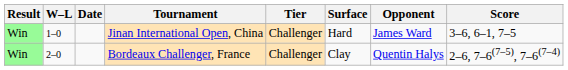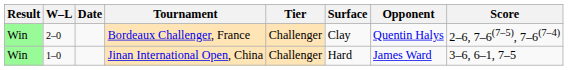rows swapped: Jinan International Open, China <-> Bordeaux Challenger, France
